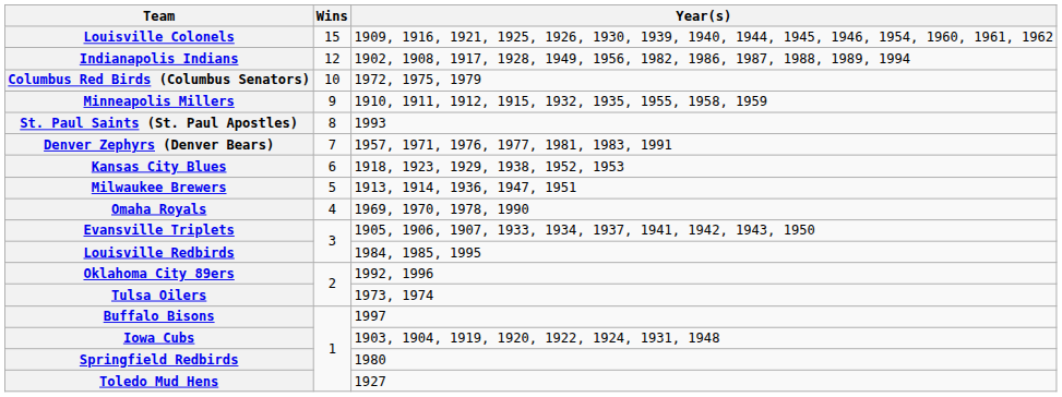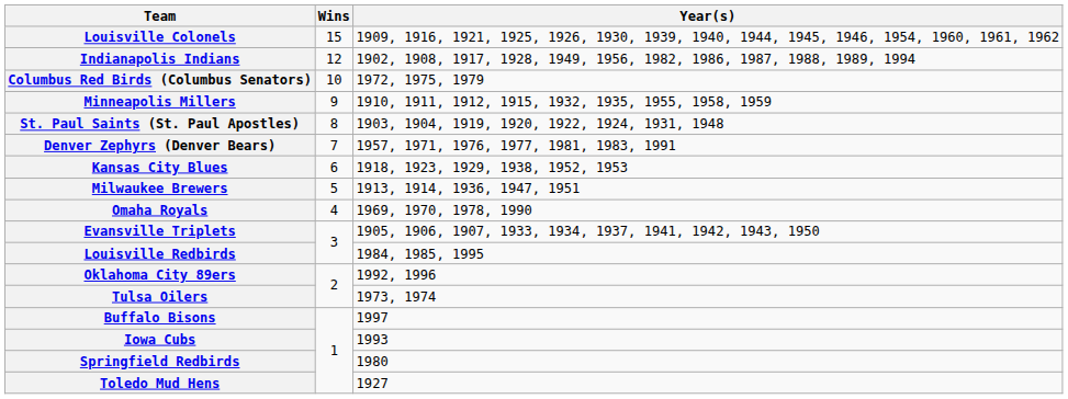St. Paul Saints (St. Paul Apostles) | Year(s): 1993 -> 1903, 1904, 1919, 1920, 1922, 1924, 1931, 1948
Iowa Cubs | Year(s): 1903, 1904, 1919, 1920, 1922, 1924, 1931, 1948 -> 1993
